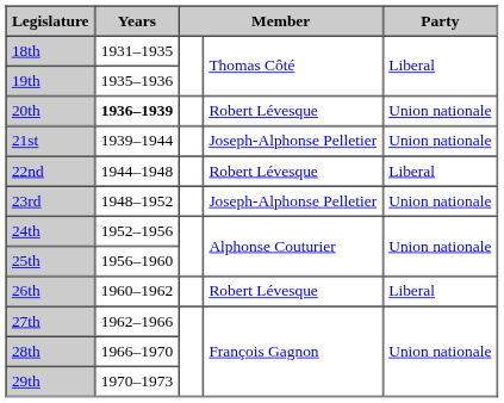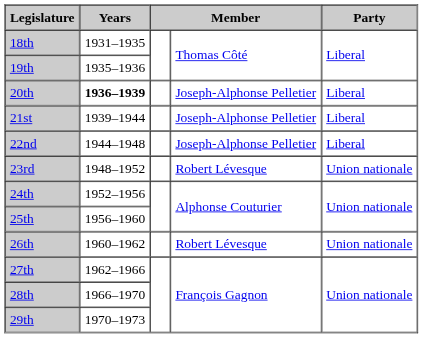20th | column 4: Robert Lévesque -> Joseph-Alphonse Pelletier
20th | Party: Union nationale -> Liberal
21st | Party: Union nationale -> Liberal
22nd | column 4: Robert Lévesque -> Joseph-Alphonse Pelletier
23rd | column 4: Joseph-Alphonse Pelletier -> Robert Lévesque
26th | Party: Liberal -> Union nationale
